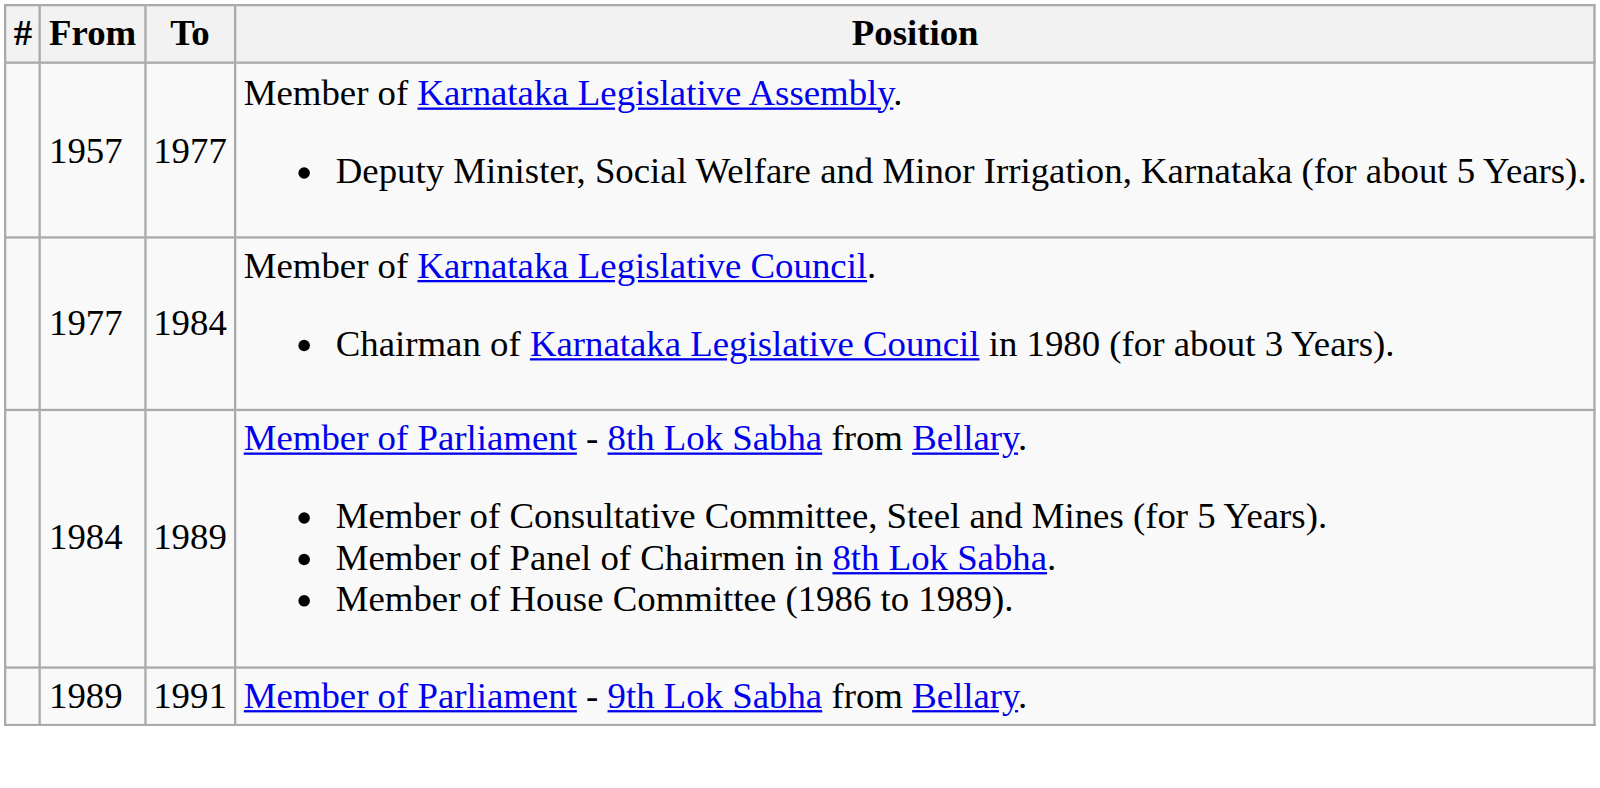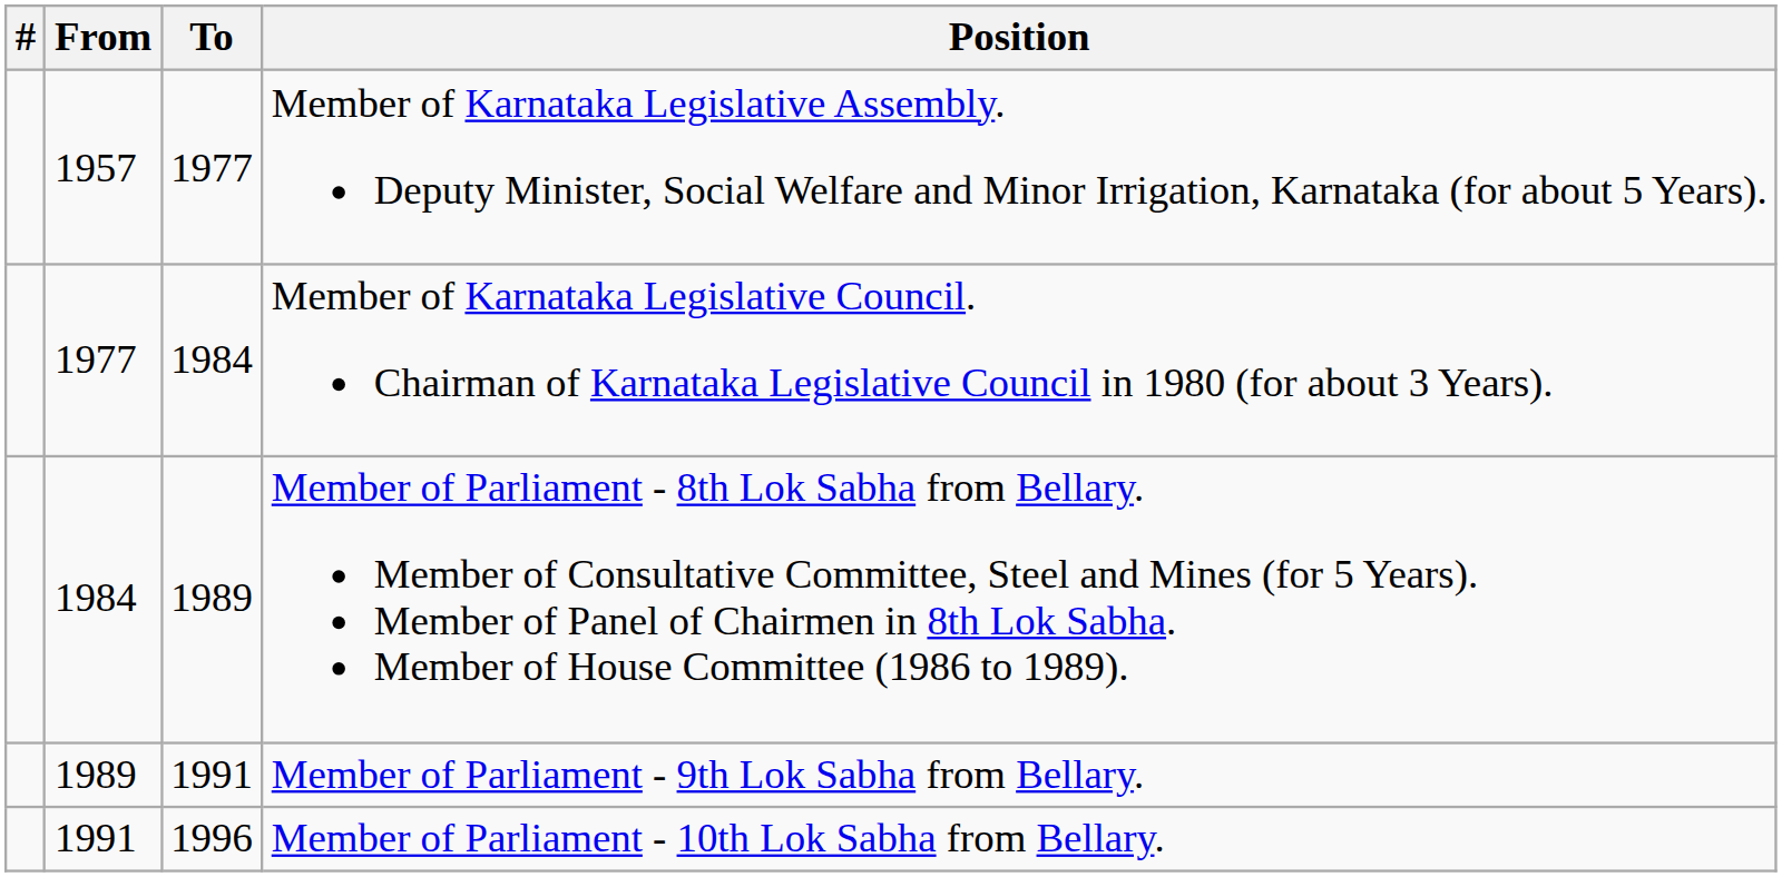+ row: 1991 | 1996 | Member of Parliament - 10th Lok Sabha from Bellary.
